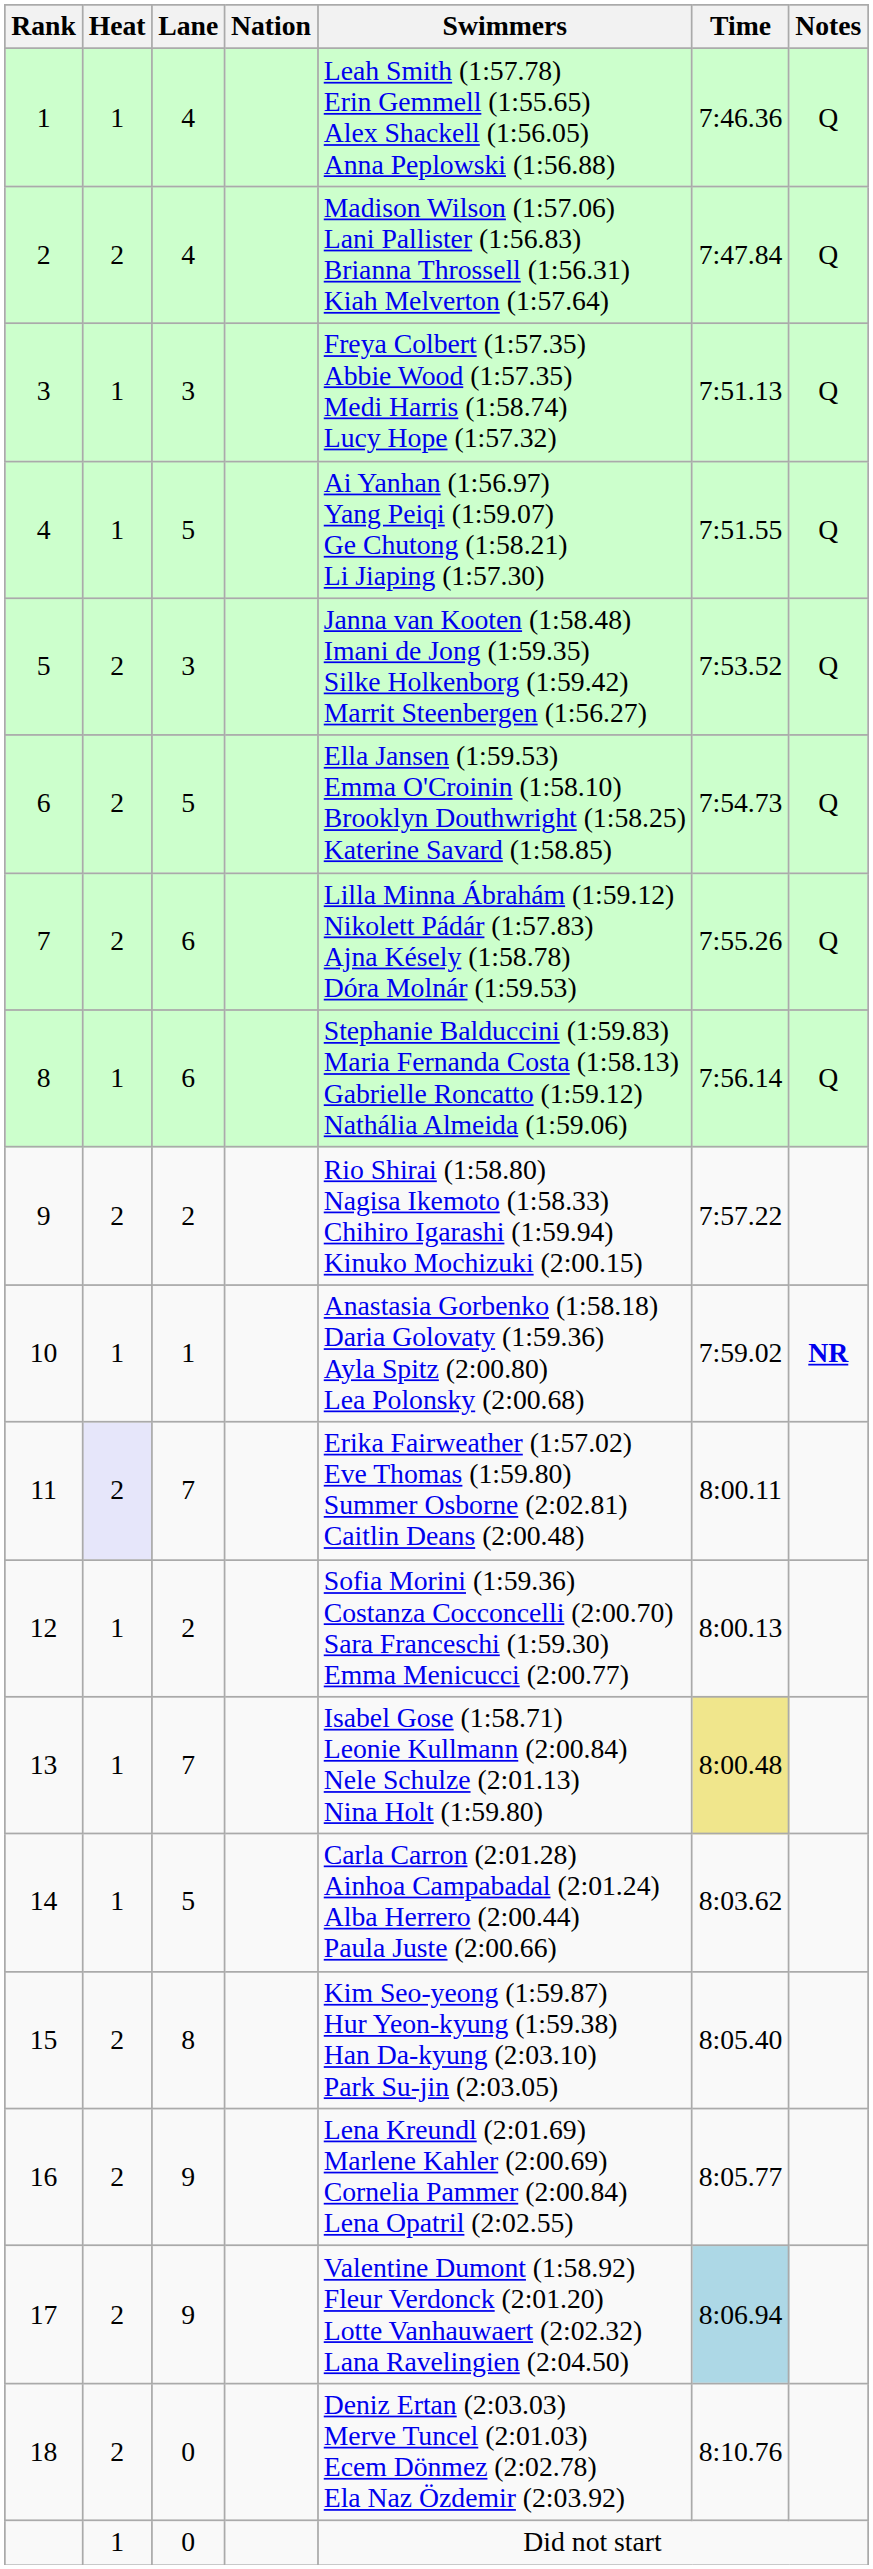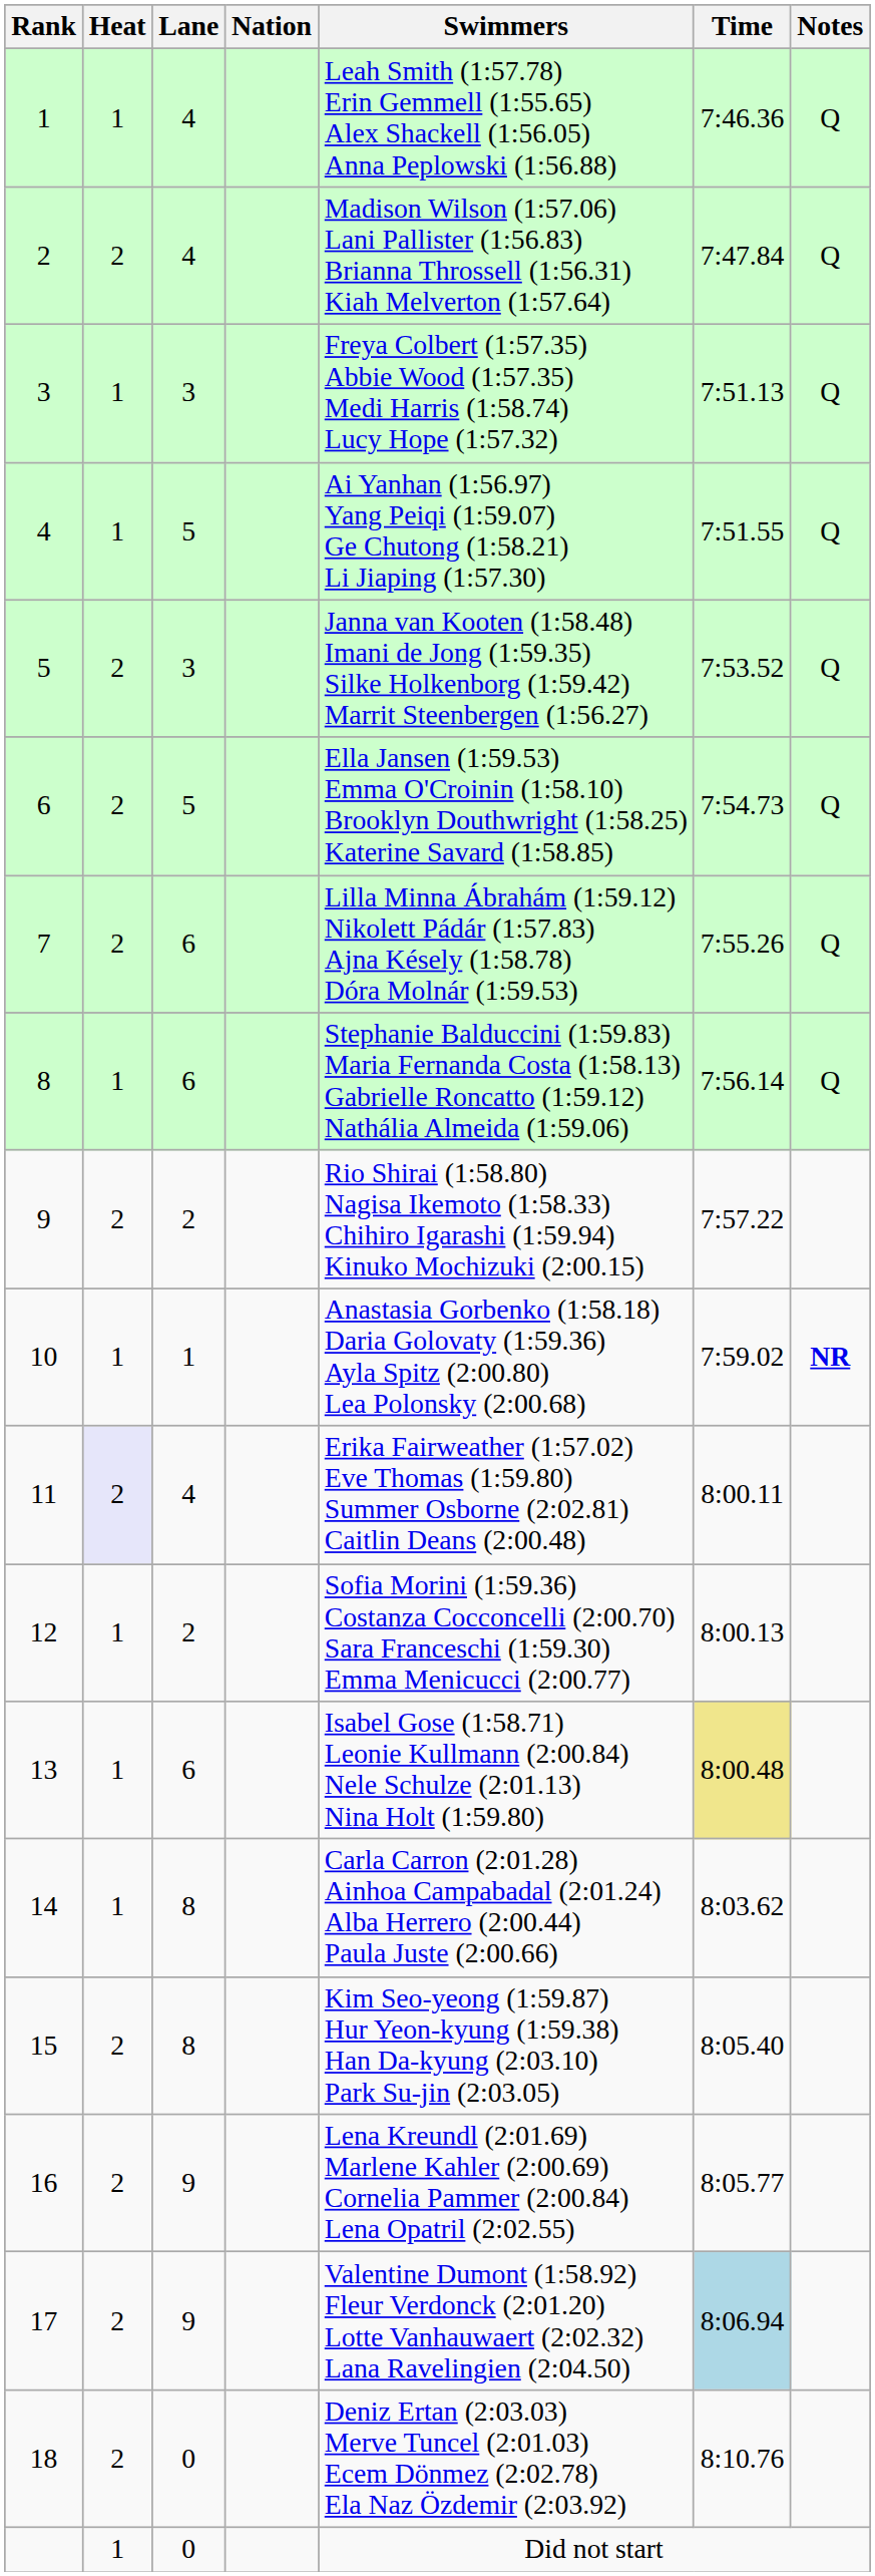11 | Lane: 7 -> 4
13 | Lane: 7 -> 6
14 | Lane: 5 -> 8
